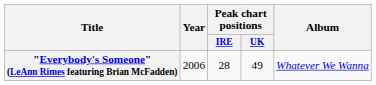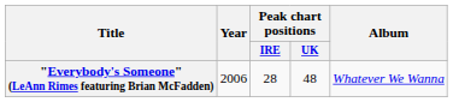"Everybody's Someone" (LeAnn Rimes featuring Brian McFadden) | Peak chart positions / UK: 49 -> 48
